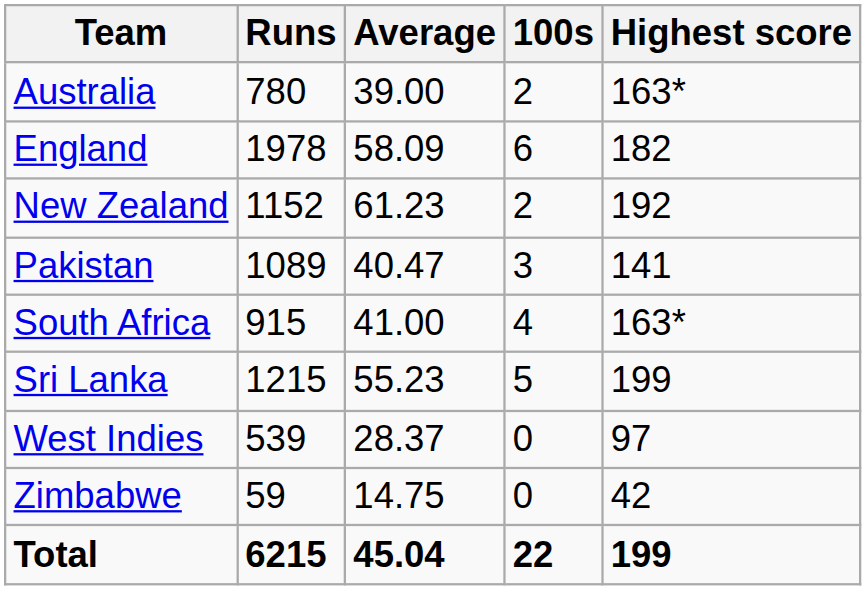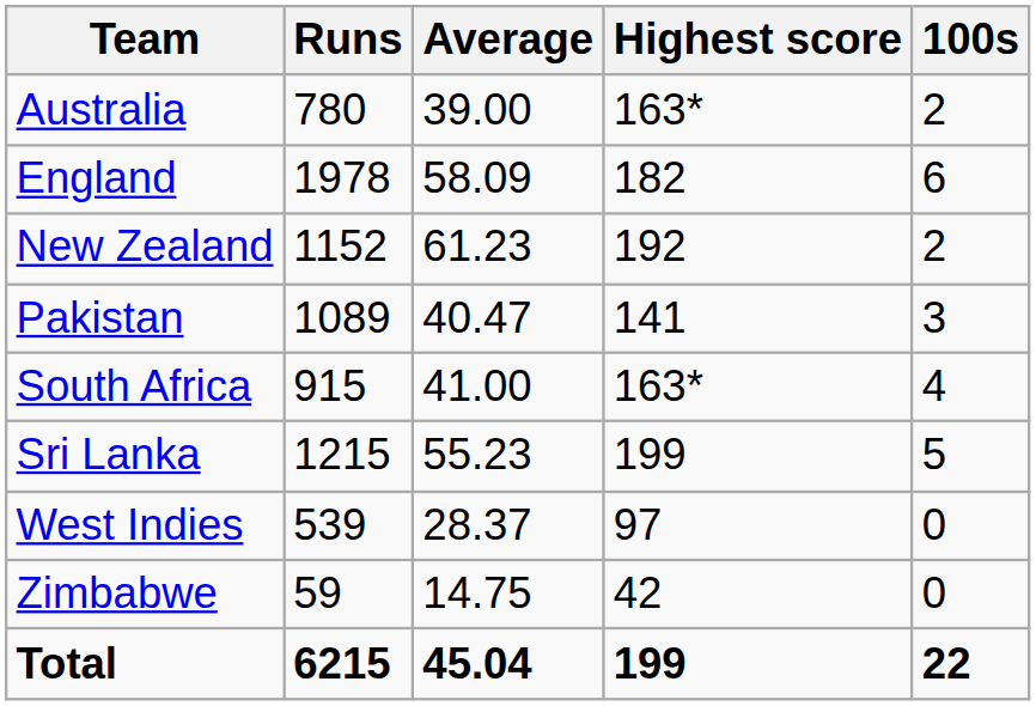columns swapped: 100s <-> Highest score
